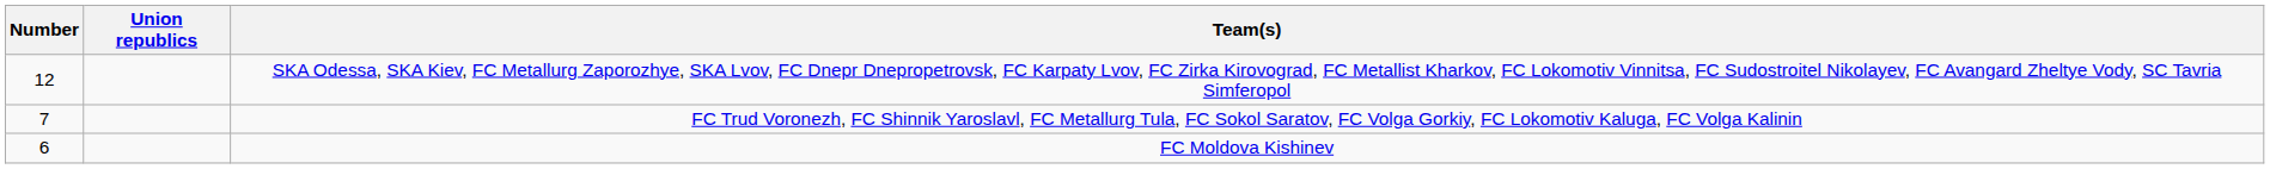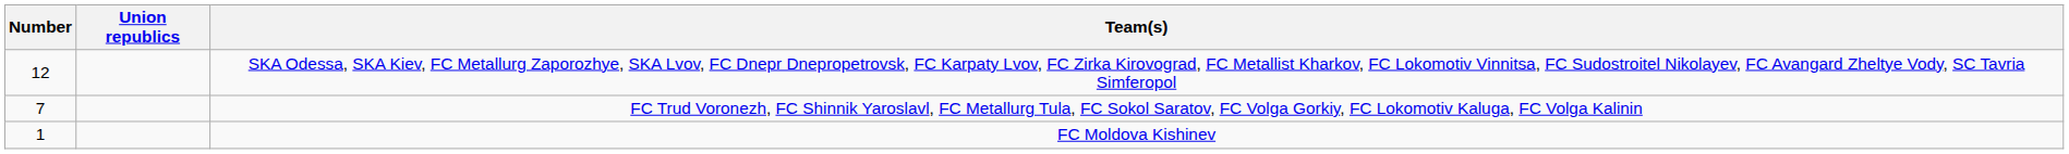FC Moldova Kishinev | Number: 6 -> 1
